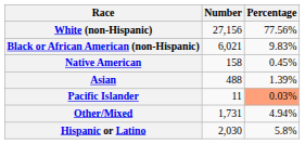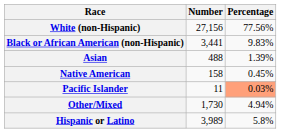Black or African American (non-Hispanic) | Number: 6,021 -> 3,441
rows swapped: Native American <-> Asian
Other/Mixed | Number: 1,731 -> 1,730
Hispanic or Latino | Number: 2,030 -> 3,989
